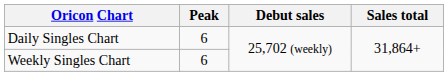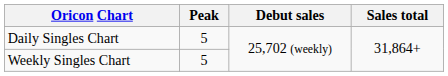Daily Singles Chart | Peak: 6 -> 5
Weekly Singles Chart | Peak: 6 -> 5
